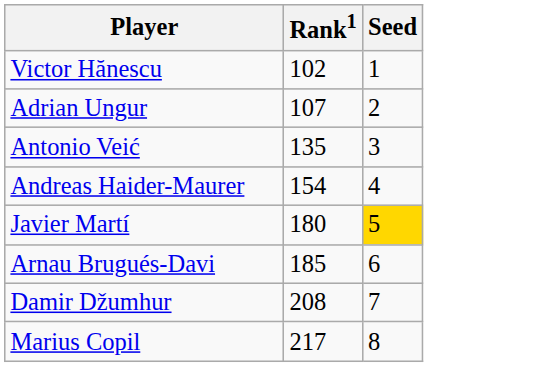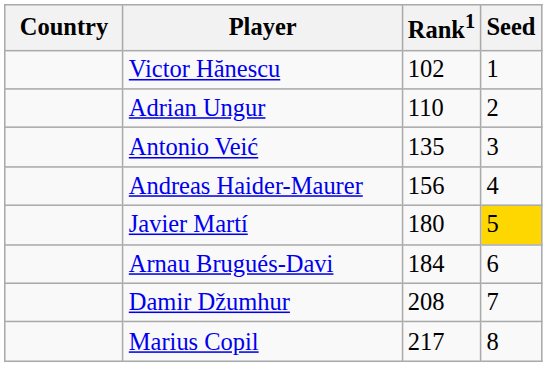+ column: Country
Adrian Ungur | Rank1: 107 -> 110
Andreas Haider-Maurer | Rank1: 154 -> 156
Arnau Brugués-Davi | Rank1: 185 -> 184
